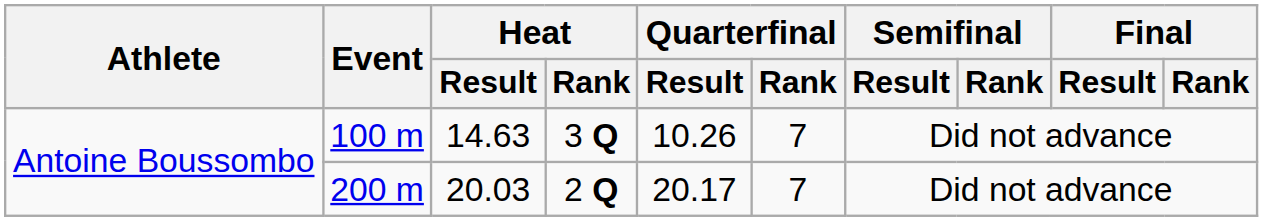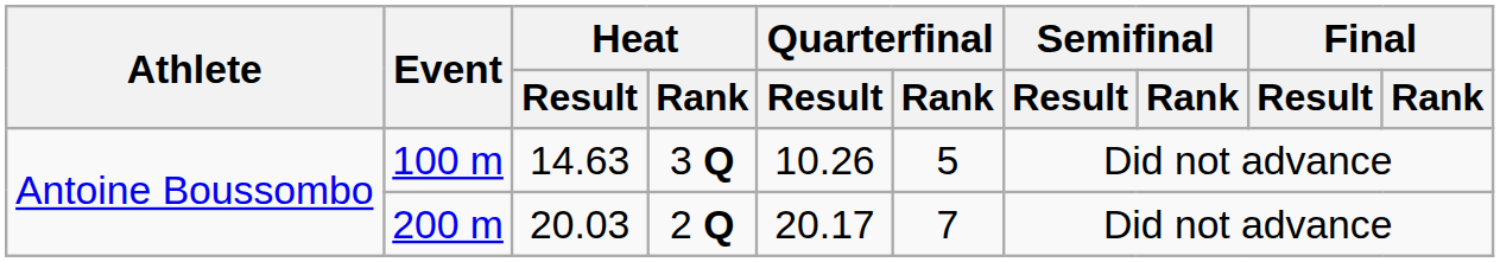100 m | Quarterfinal / Rank: 7 -> 5
